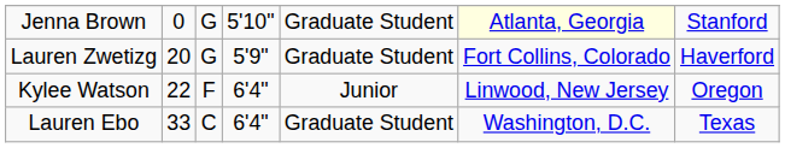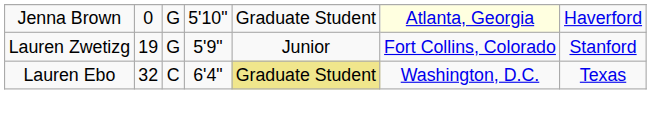Jenna Brown | column 7: Stanford -> Haverford
Lauren Zwetizg | column 2: 20 -> 19
Lauren Zwetizg | column 5: Graduate Student -> Junior
Lauren Zwetizg | column 7: Haverford -> Stanford
- row: Kylee Watson | 22 | F | 6'4" | Junior | Linwood, New Jersey | Oregon
Lauren Ebo | column 2: 33 -> 32
Lauren Ebo | column 5: no background -> khaki background
